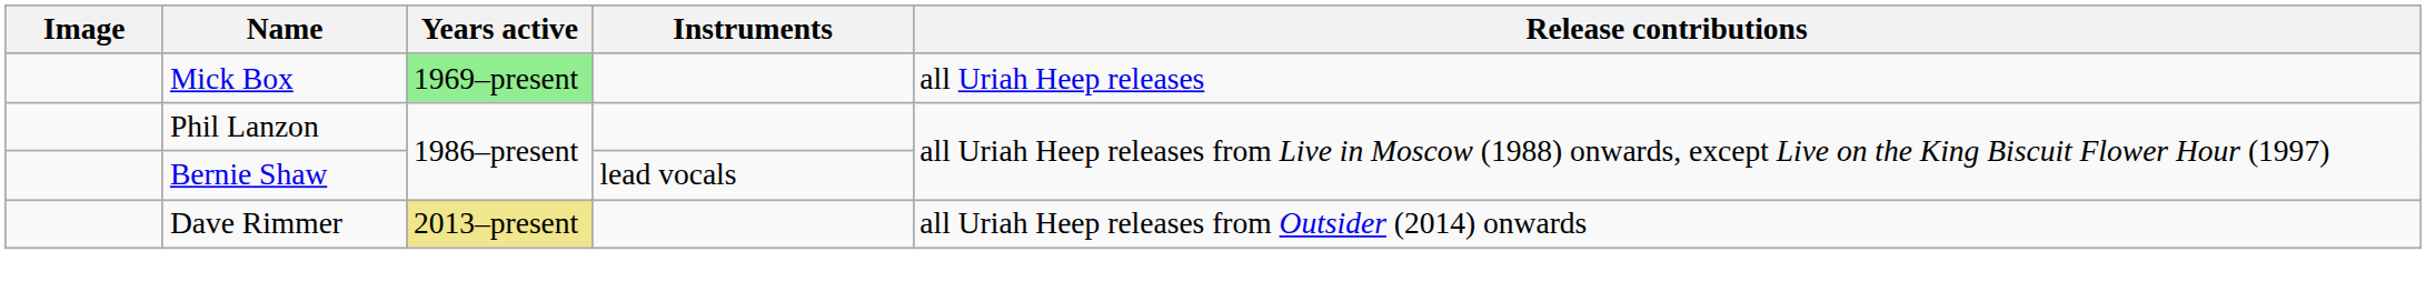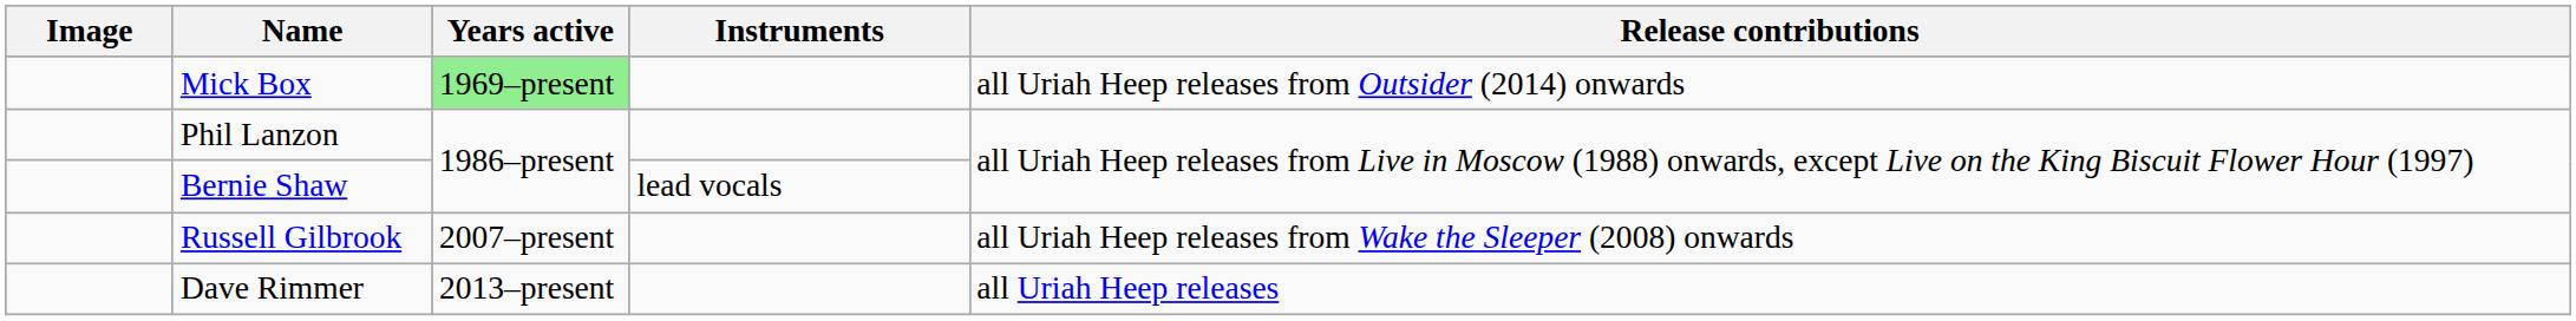Mick Box | Release contributions: all Uriah Heep releases -> all Uriah Heep releases from Outsider (2014) onwards
+ row: Russell Gilbrook | 2007–present | all Uriah Heep releases from Wake the Sleeper (2008) onwards
Dave Rimmer | Years active: khaki background -> no background
Dave Rimmer | Release contributions: all Uriah Heep releases from Outsider (2014) onwards -> all Uriah Heep releases
